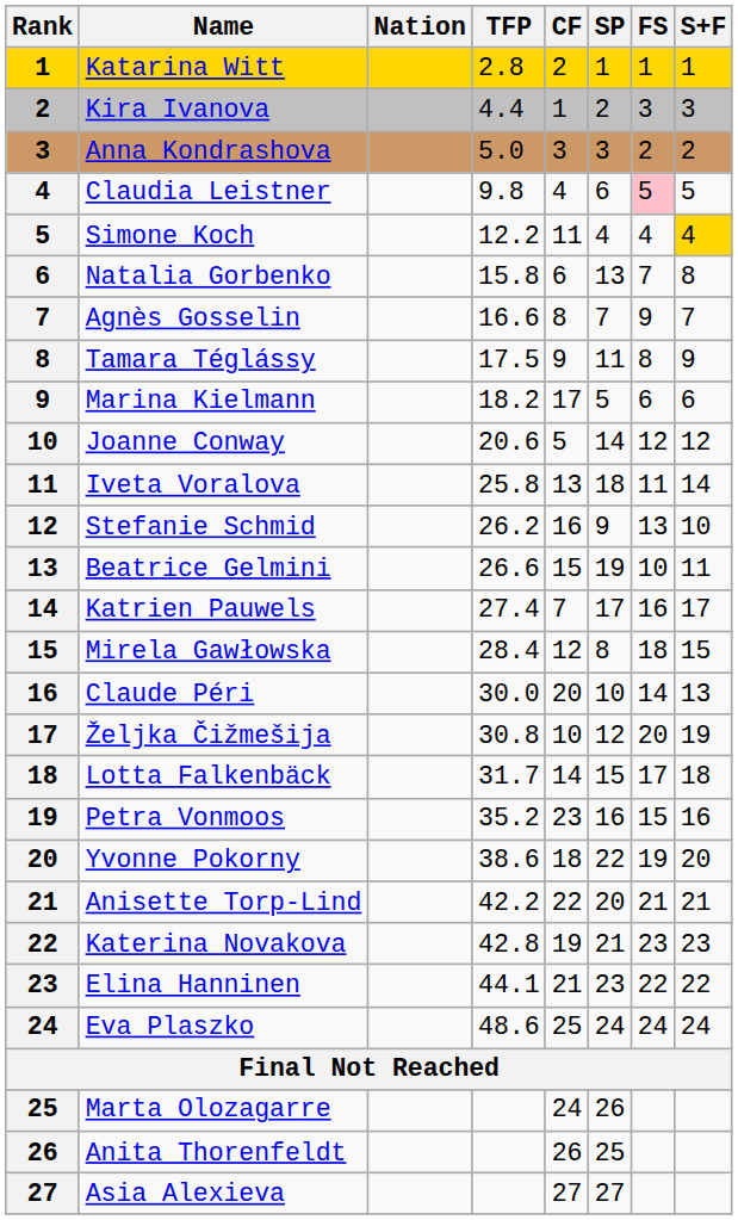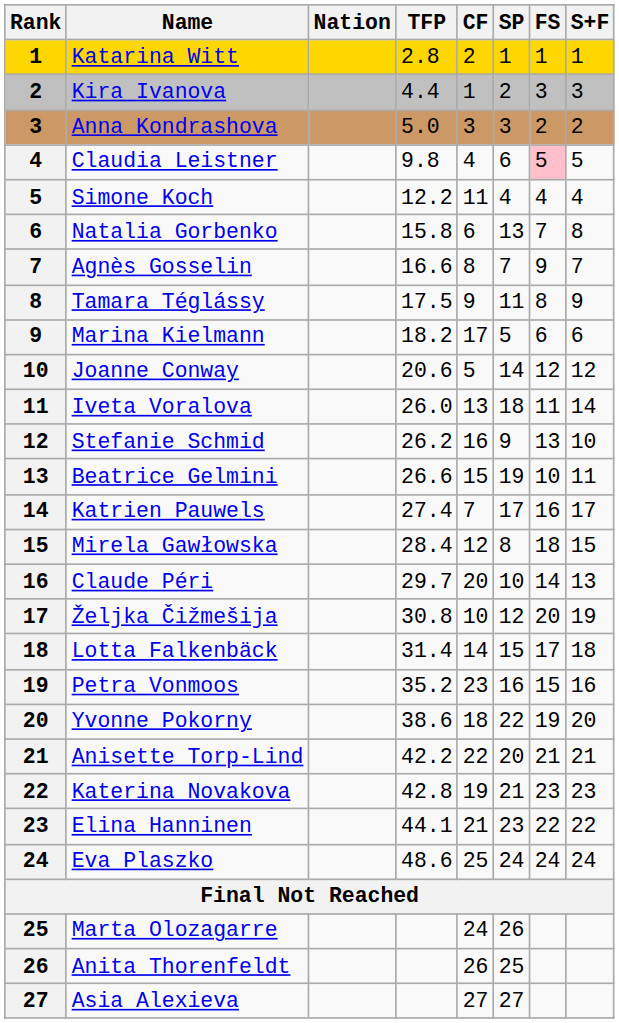Simone Koch | S+F: gold background -> no background
Iveta Voralova | TFP: 25.8 -> 26.0
Claude Péri | TFP: 30.0 -> 29.7
Lotta Falkenbäck | TFP: 31.7 -> 31.4
